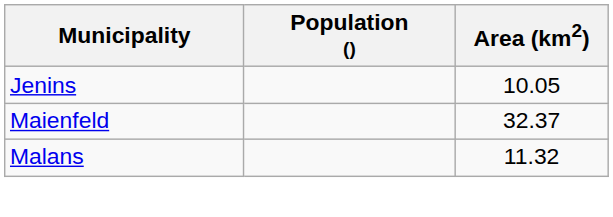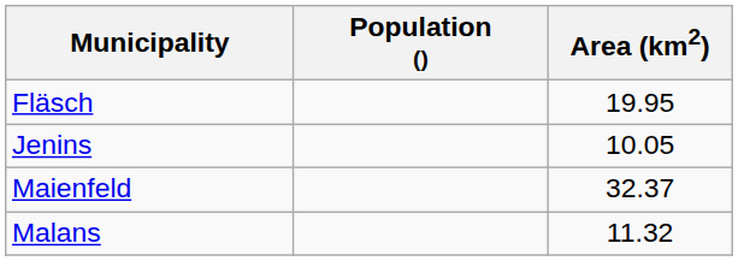+ row: Fläsch | 19.95
